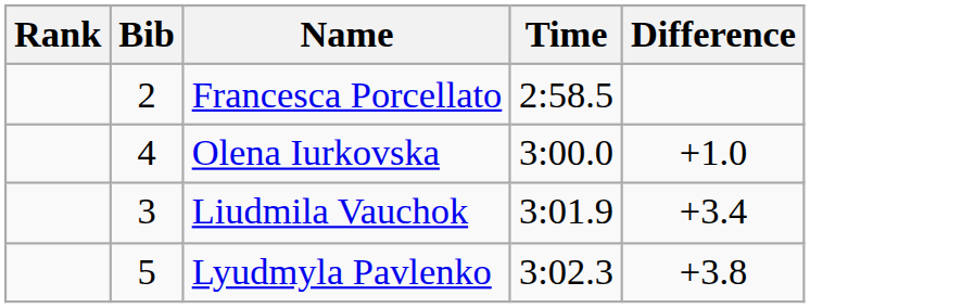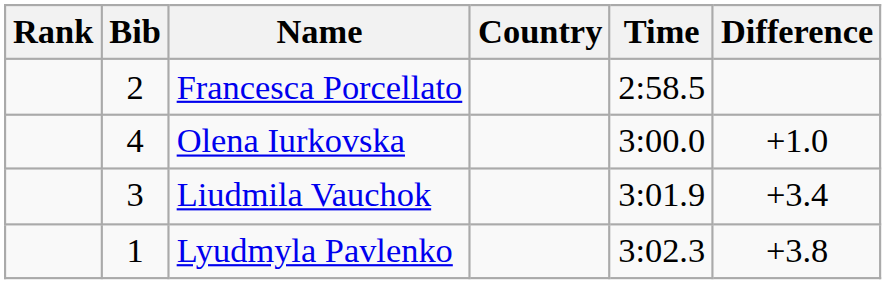+ column: Country
Lyudmyla Pavlenko | Bib: 5 -> 1
